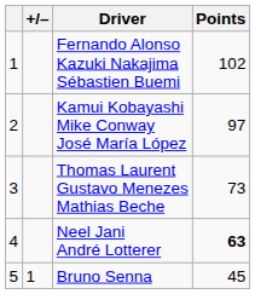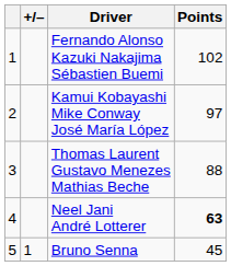Thomas Laurent Gustavo Menezes Mathias Beche | Points: 73 -> 88
